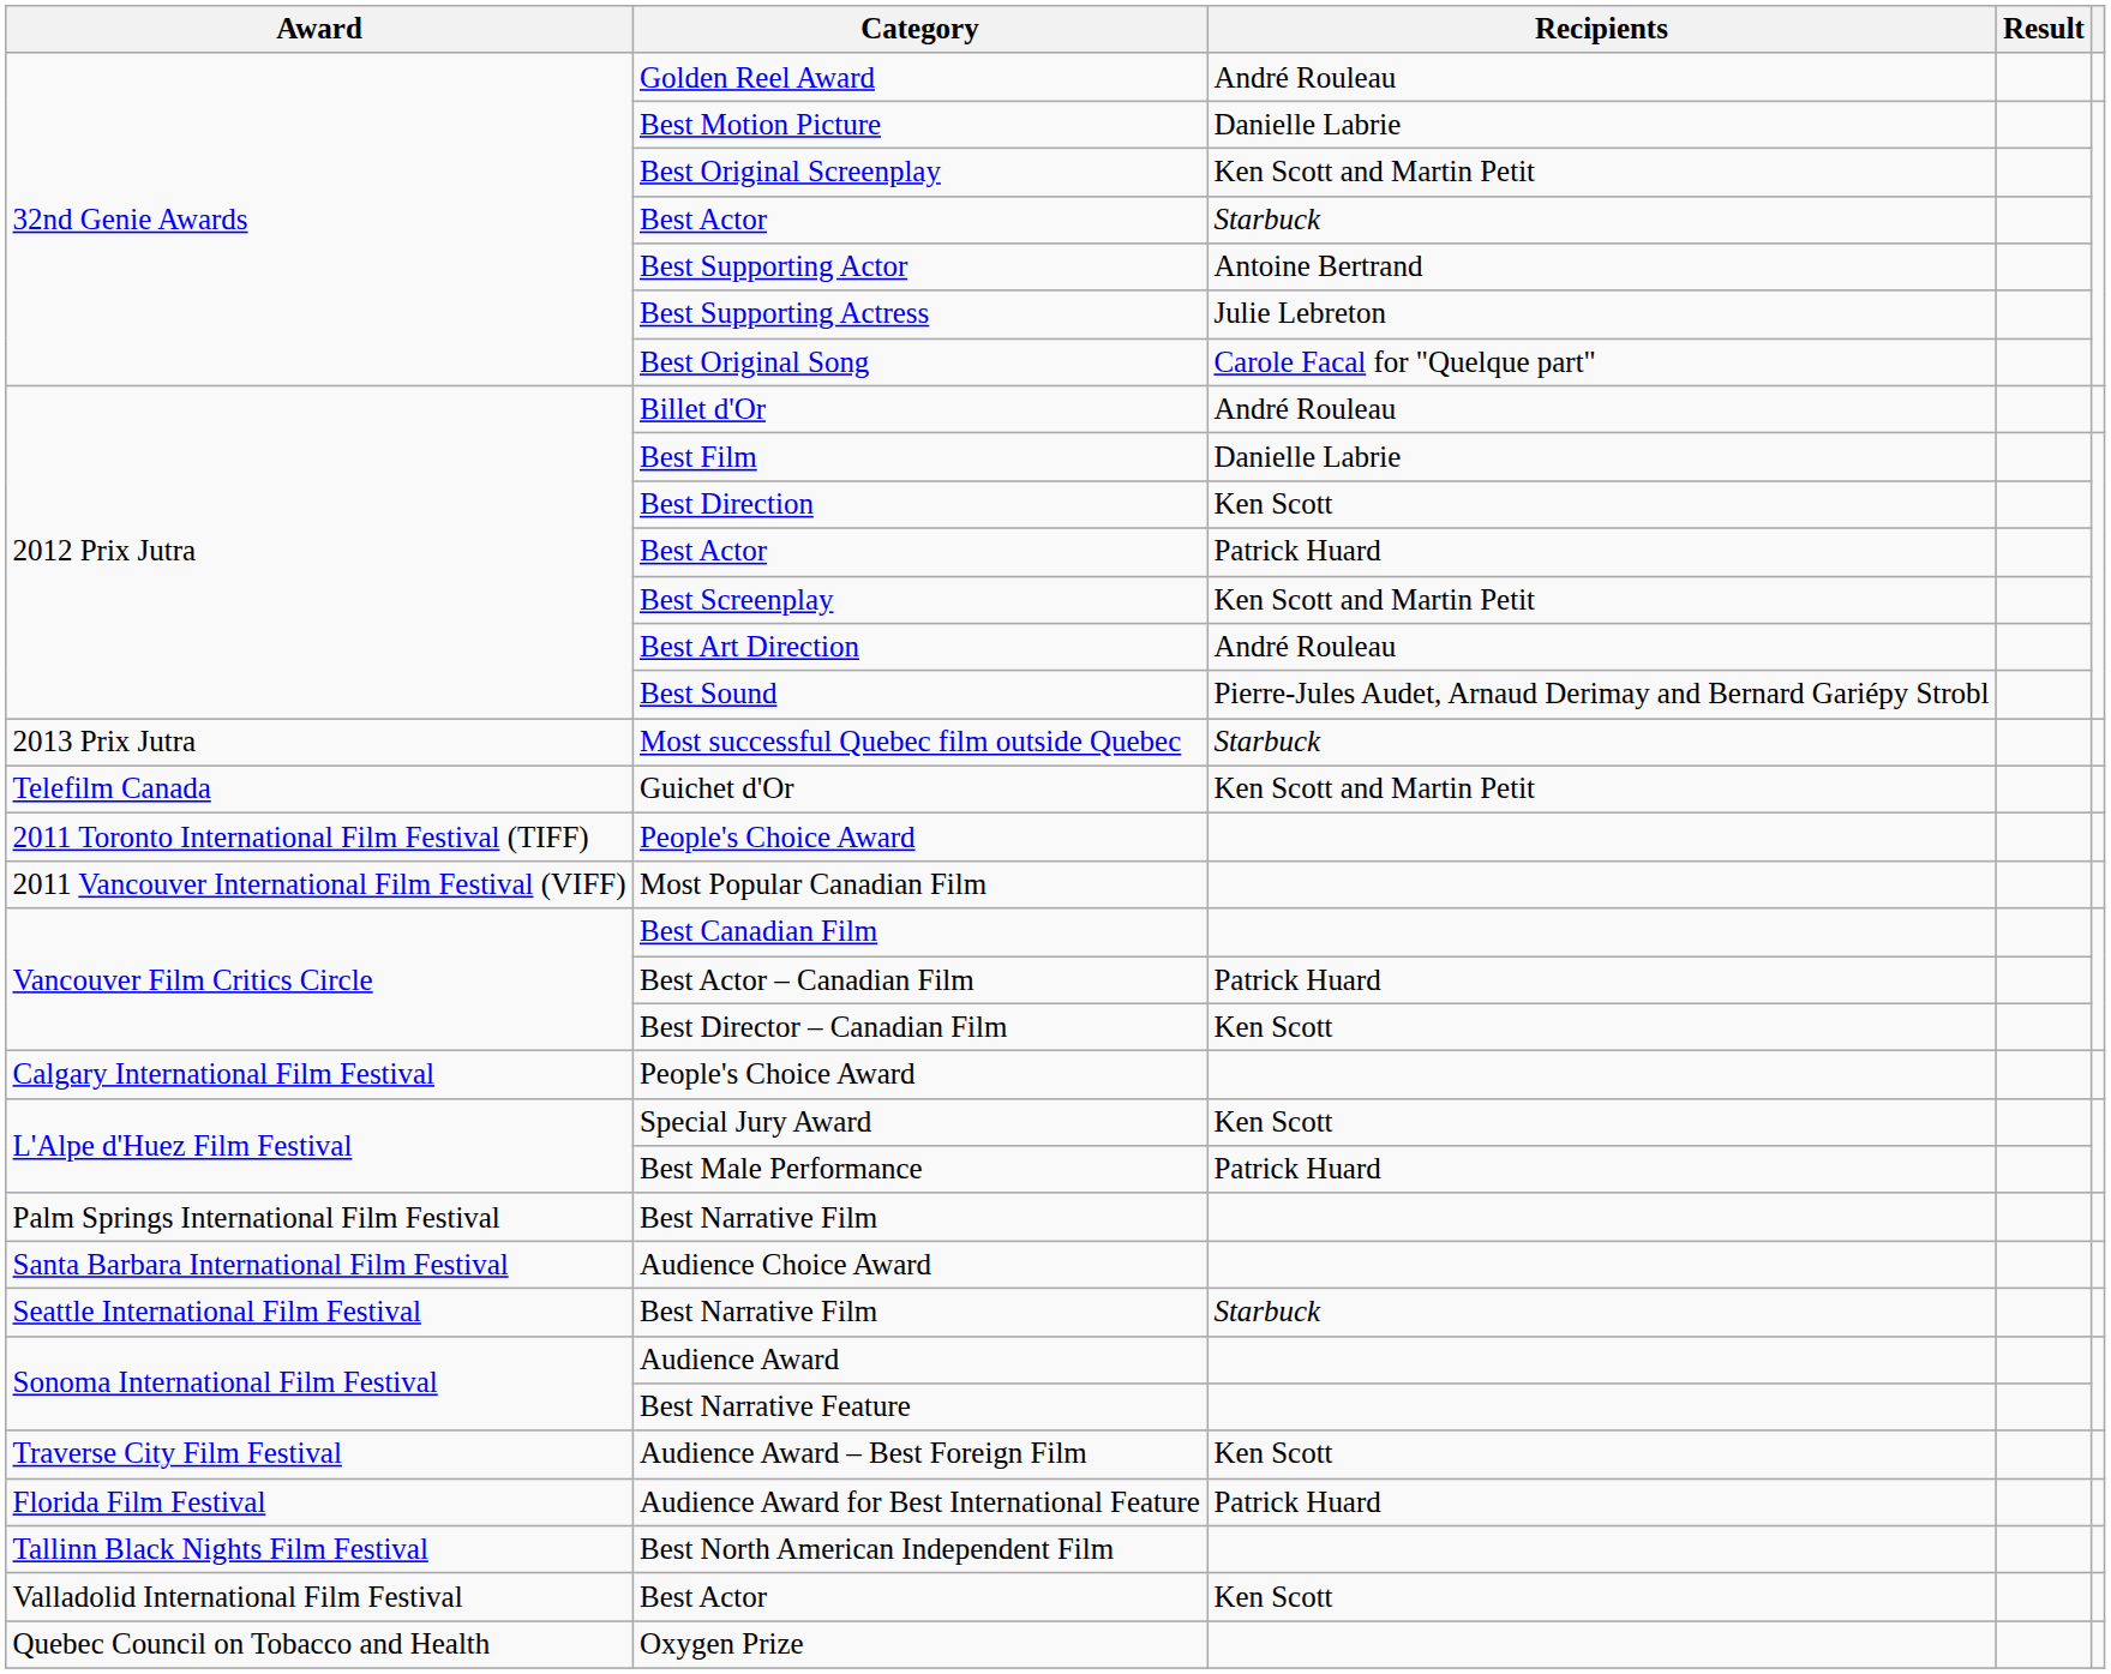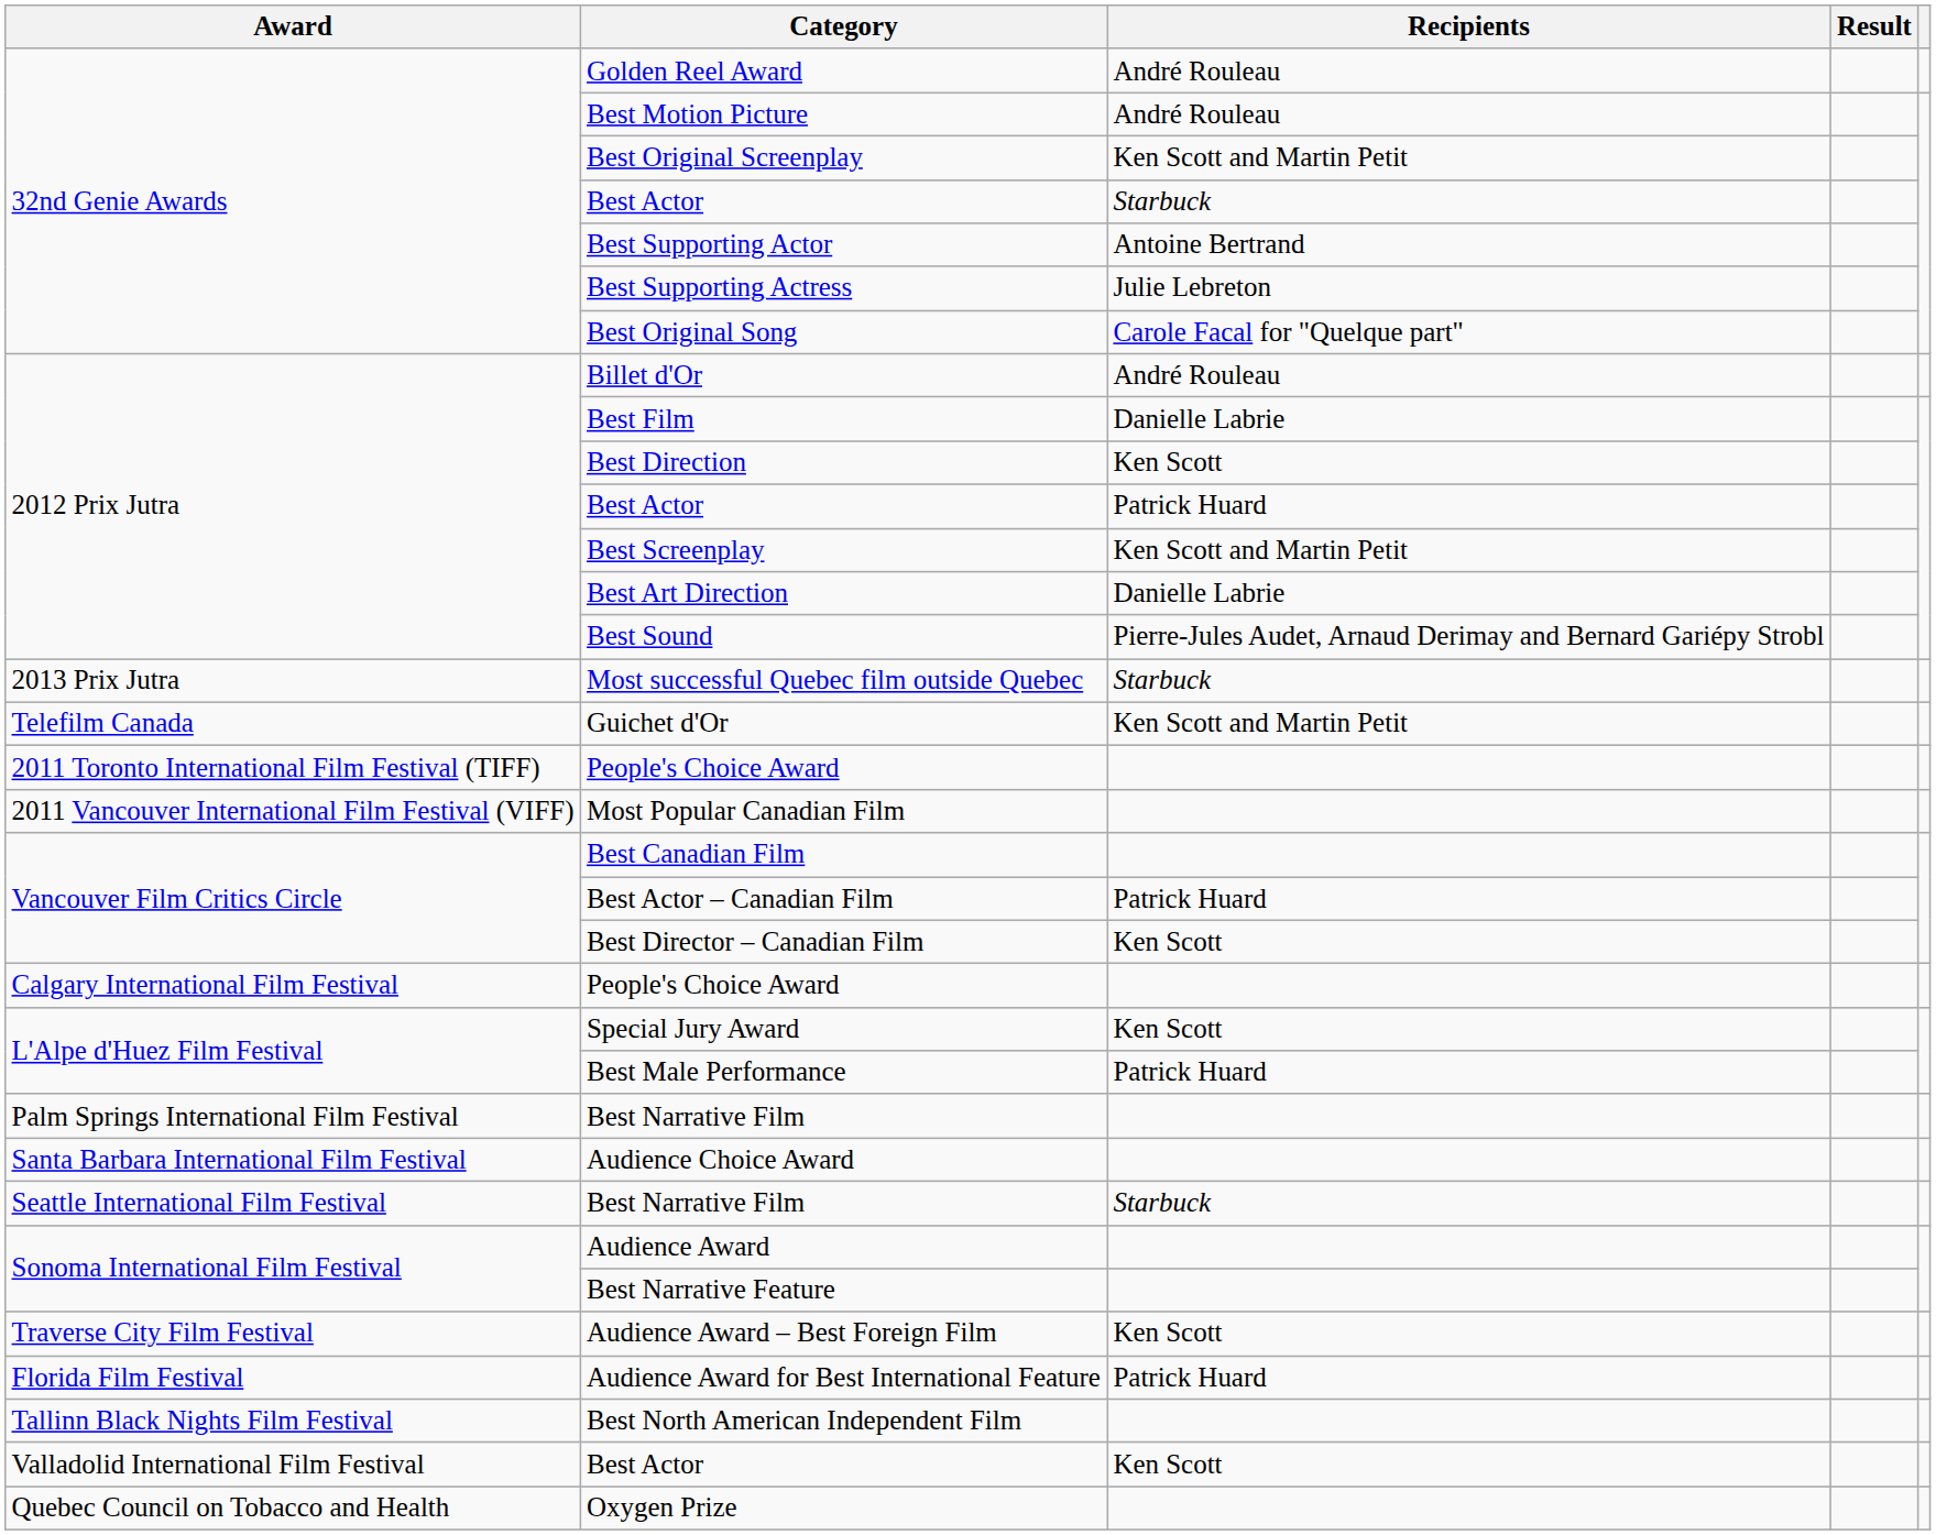Best Motion Picture | Recipients: Danielle Labrie -> André Rouleau
Best Art Direction | Recipients: André Rouleau -> Danielle Labrie
